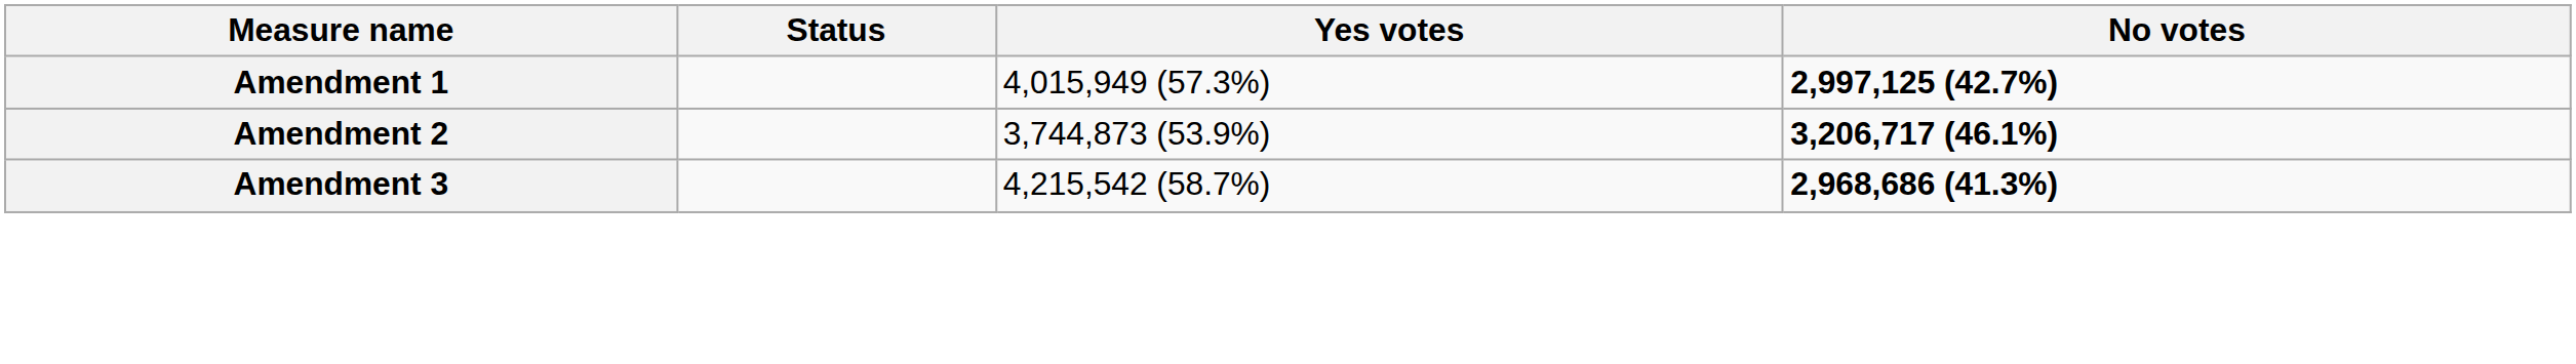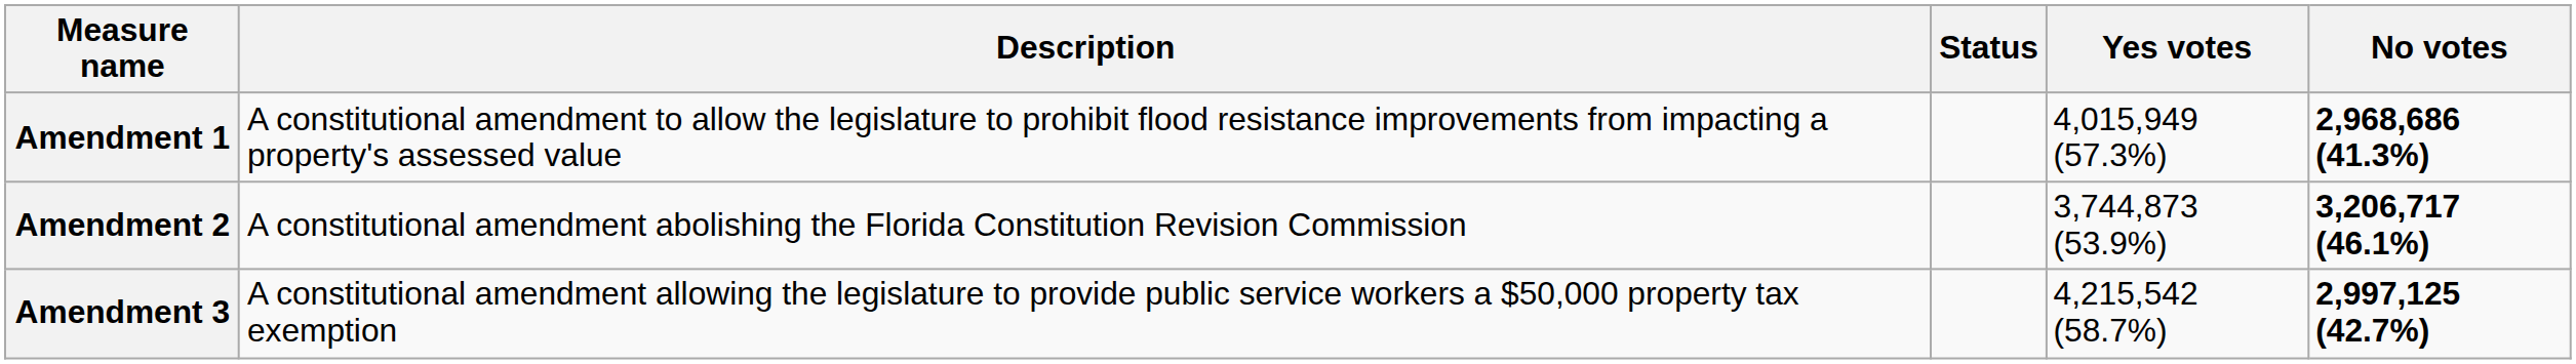+ column: Description | A constitutional amendment to allow the legislature to prohibit flood resistance improvements from impacting a property's assessed value | A constitutional amendment abolishing the Florida Constitution Revision Commission | A constitutional amendment allowing the legislature to provide public service workers a $50,000 property tax exemption
Amendment 1 | No votes: 2,997,125 (42.7%) -> 2,968,686 (41.3%)
Amendment 3 | No votes: 2,968,686 (41.3%) -> 2,997,125 (42.7%)
